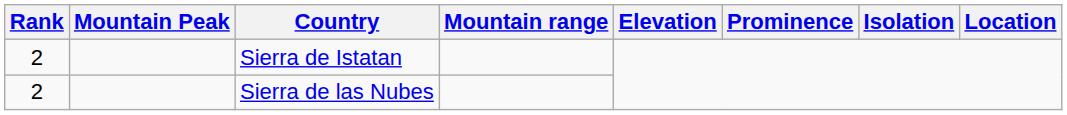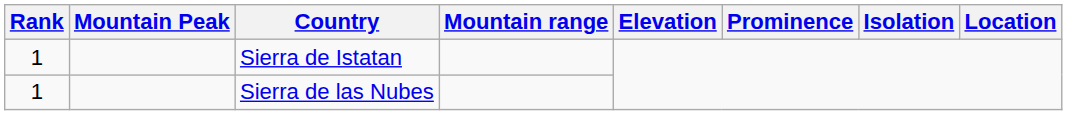Sierra de Istatan | Rank: 2 -> 1
Sierra de las Nubes | Rank: 2 -> 1
